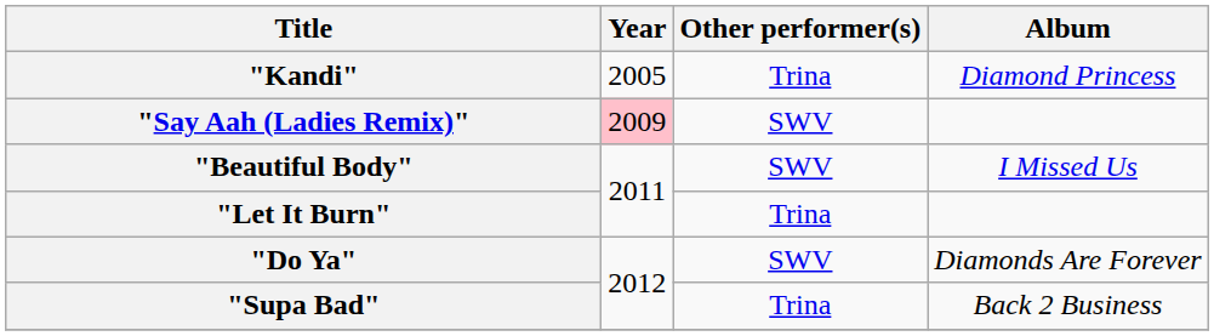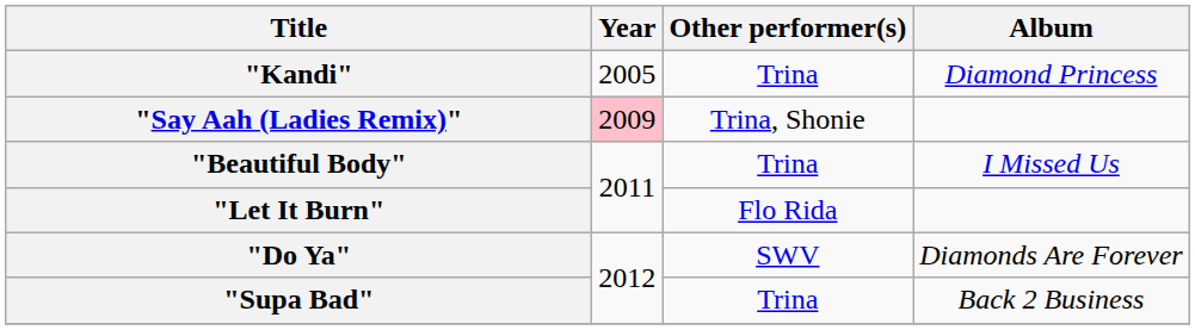"Say Aah (Ladies Remix)" | Other performer(s): SWV -> Trina, Shonie
"Beautiful Body" | Other performer(s): SWV -> Trina
"Let It Burn" | Other performer(s): Trina -> Flo Rida
